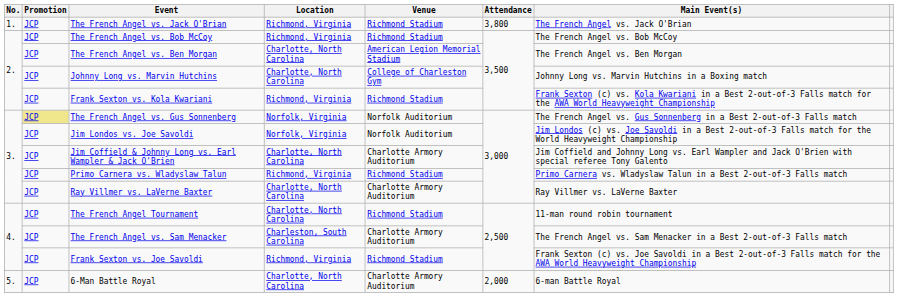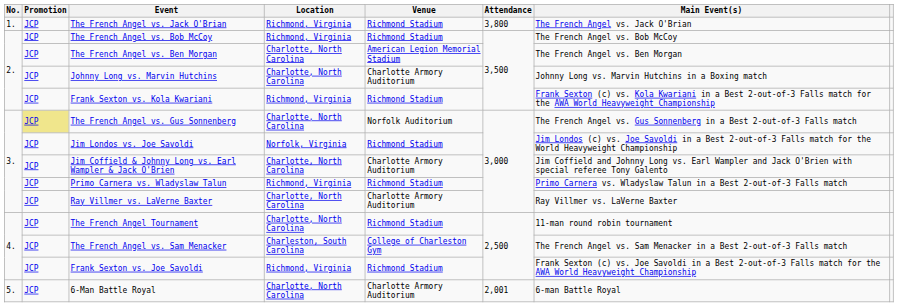Johnny Long vs. Marvin Hutchins | Venue: College of Charleston Gym -> Charlotte Armory Auditorium
The French Angel vs. Gus Sonnenberg | Location: Norfolk, Virginia -> Charlotte, North Carolina
Jim Londos vs. Joe Savoldi | Venue: Norfolk Auditorium -> Richmond Stadium
The French Angel vs. Sam Menacker | Venue: Charlotte Armory Auditorium -> College of Charleston Gym
6-Man Battle Royal | Attendance: 2,000 -> 2,001
